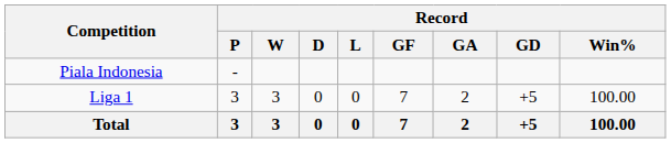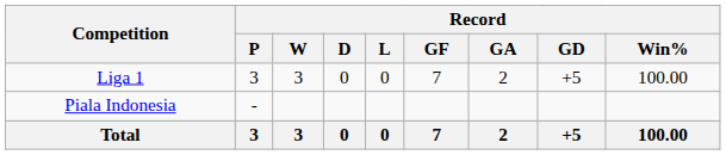rows swapped: Liga 1 <-> Piala Indonesia
